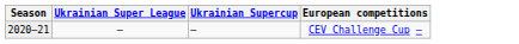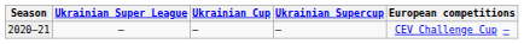+ column: Ukrainian Cup | ‒
